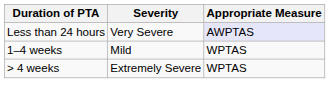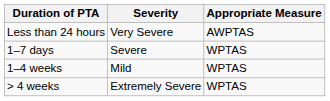Less than 24 hours | Appropriate Measure: lavender background -> no background
+ row: 1–7 days | Severe | WPTAS
